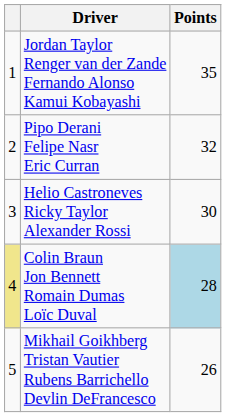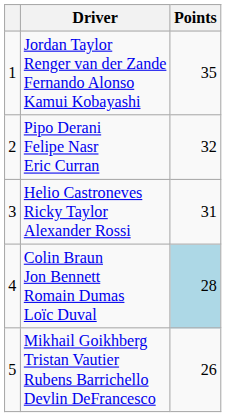Helio Castroneves Ricky Taylor Alexander Rossi | Points: 30 -> 31
Colin Braun Jon Bennett Romain Dumas Loïc Duval | column 1: khaki background -> no background
